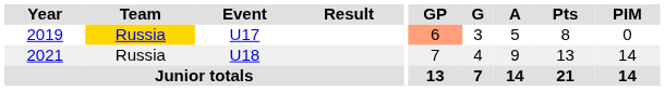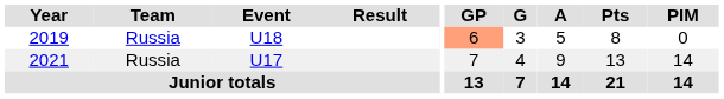2019 | Team: gold background -> no background
2019 | Event: U17 -> U18
2021 | Event: U18 -> U17
